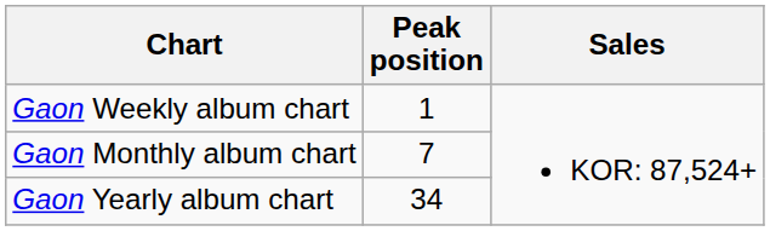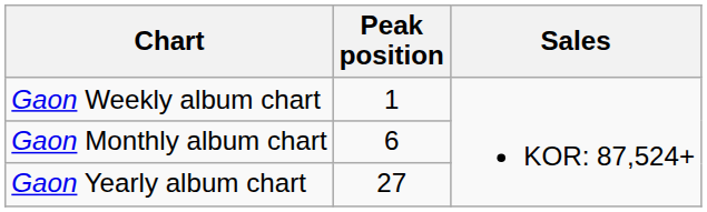Gaon Monthly album chart | Peak position: 7 -> 6
Gaon Yearly album chart | Peak position: 34 -> 27
